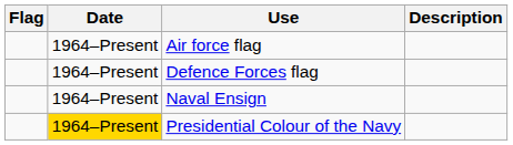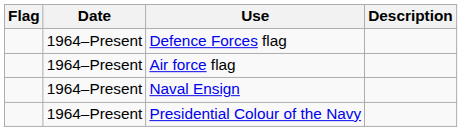rows swapped: Defence Forces flag <-> Air force flag
Presidential Colour of the Navy | Date: gold background -> no background
